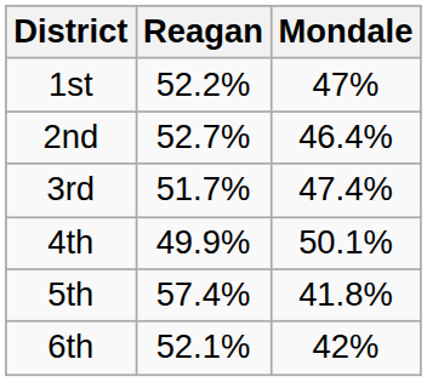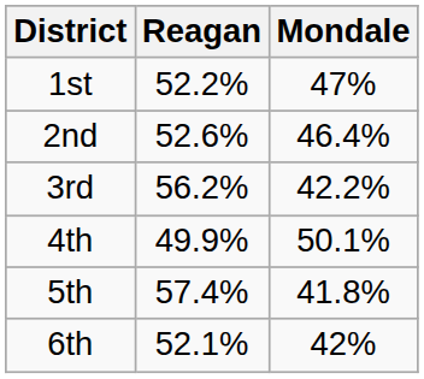2nd | Reagan: 52.7% -> 52.6%
3rd | Reagan: 51.7% -> 56.2%
3rd | Mondale: 47.4% -> 42.2%
